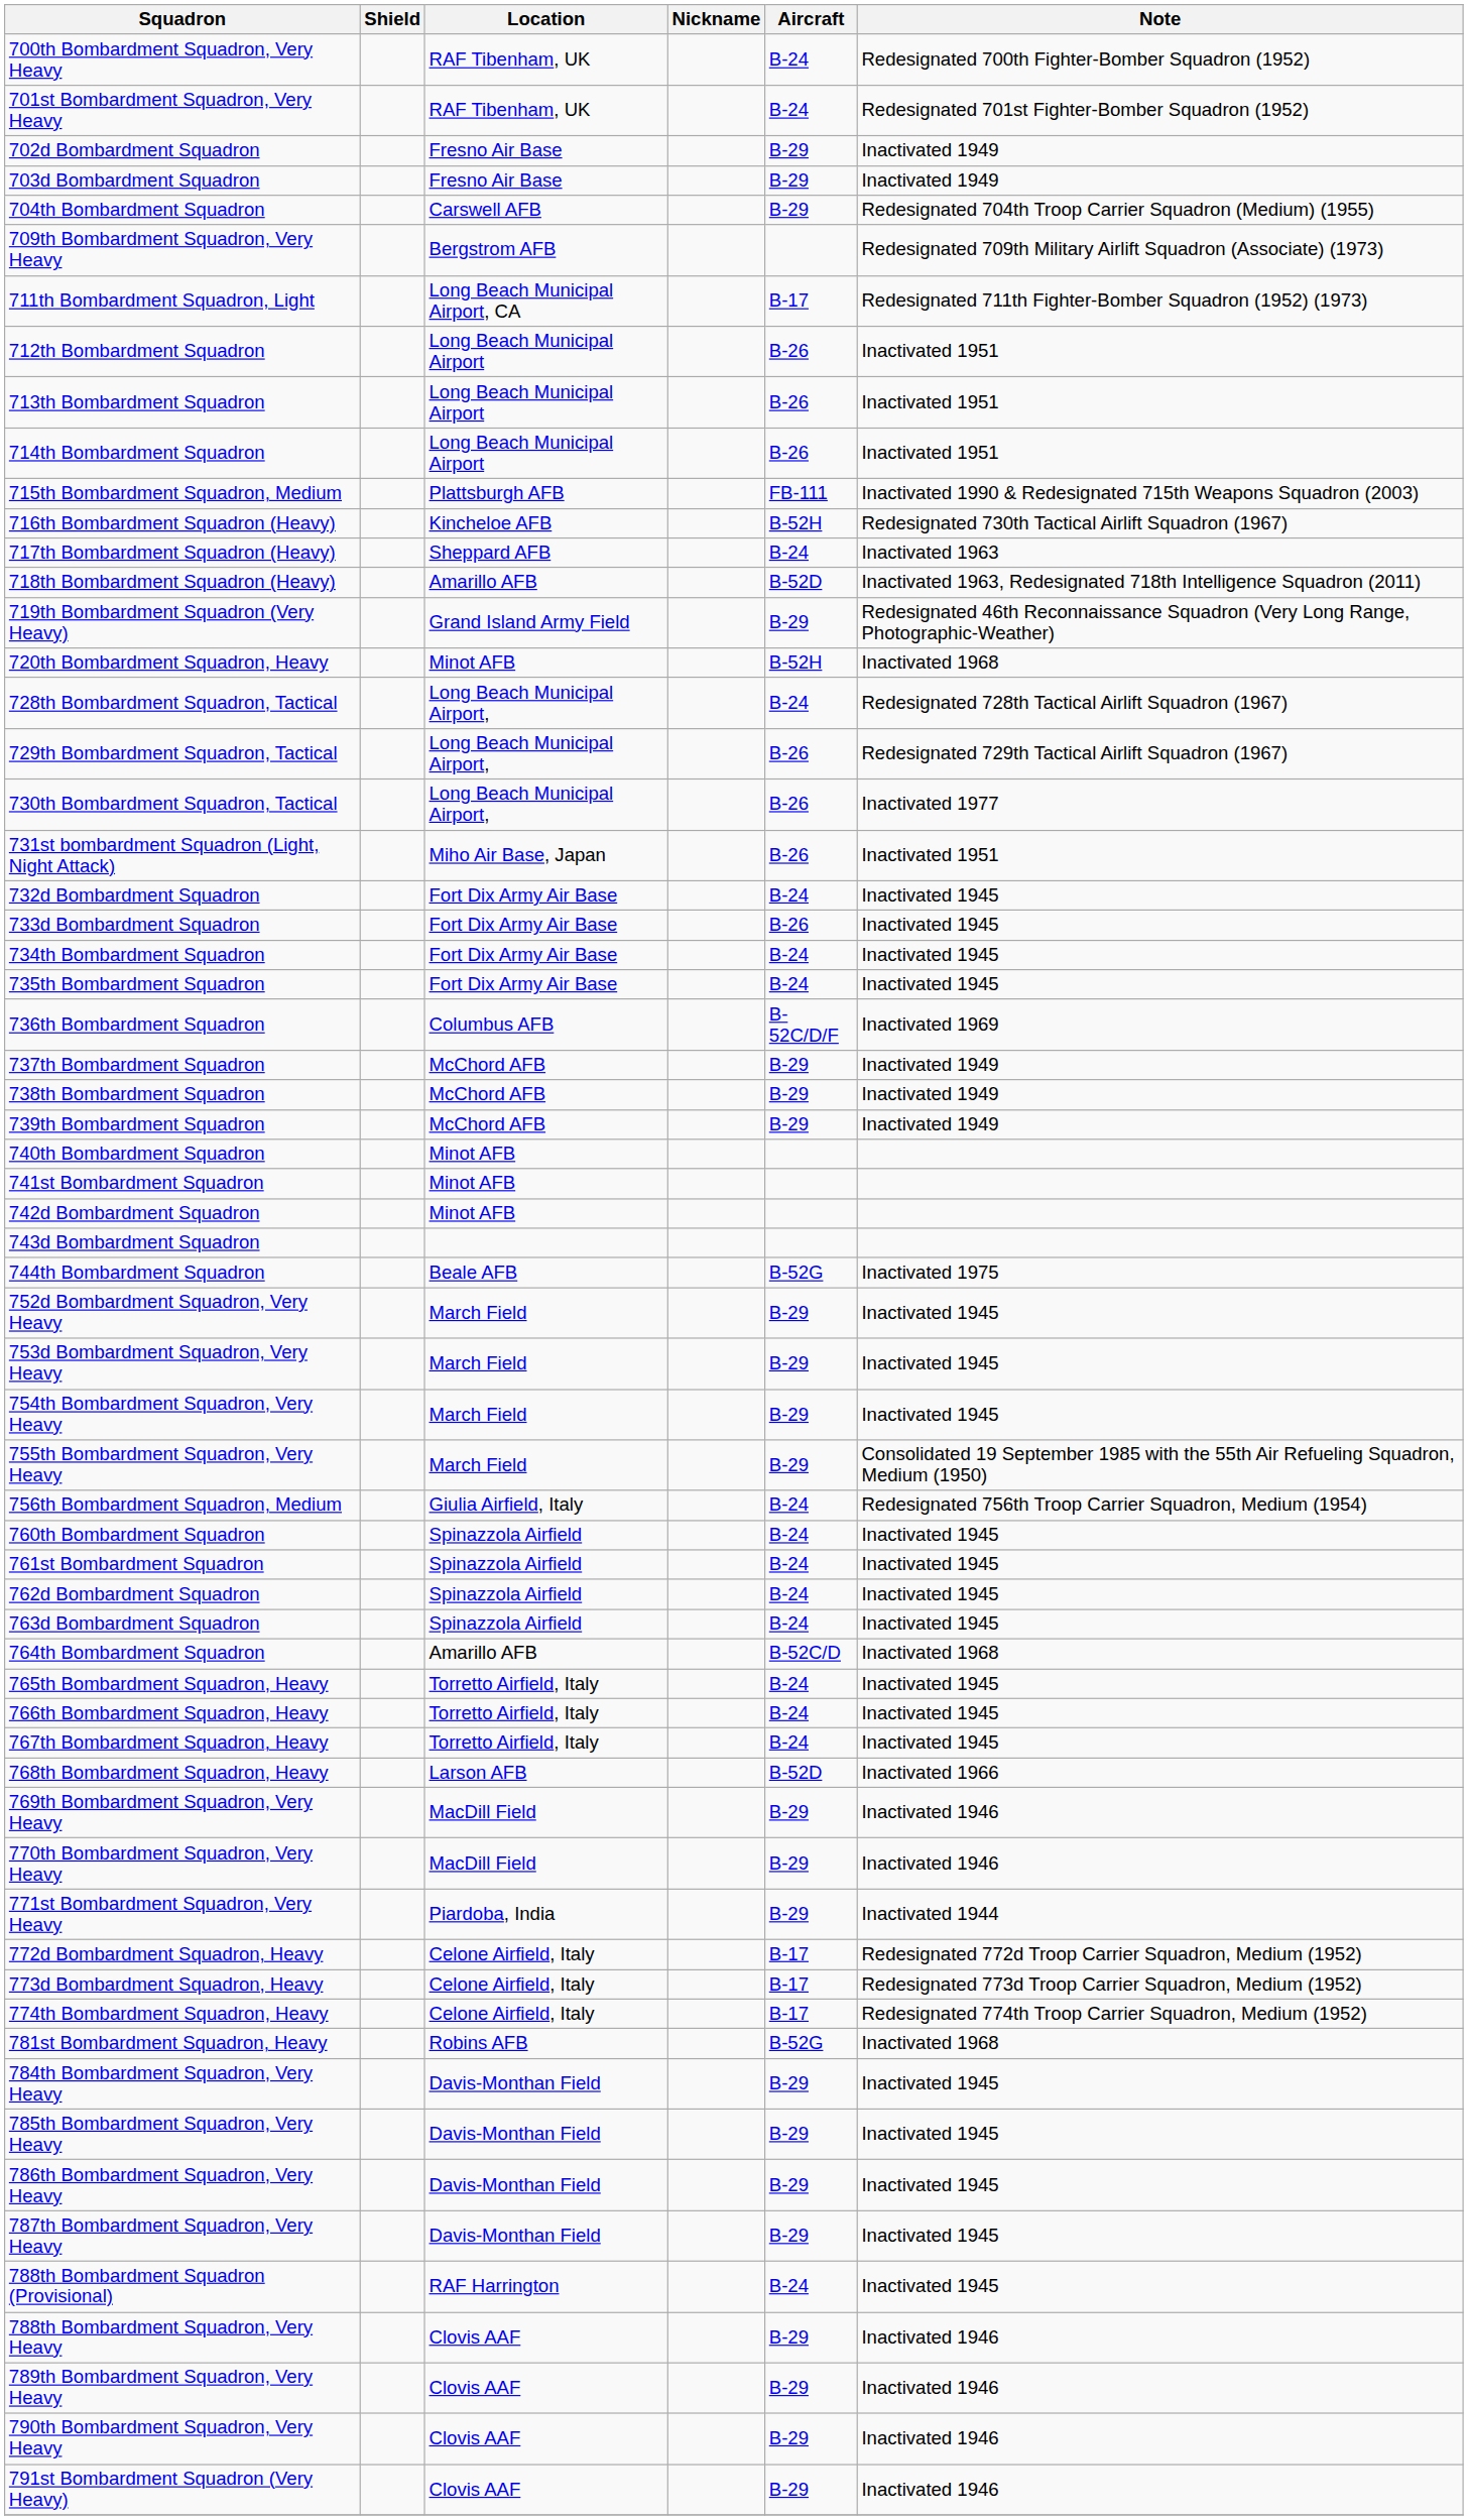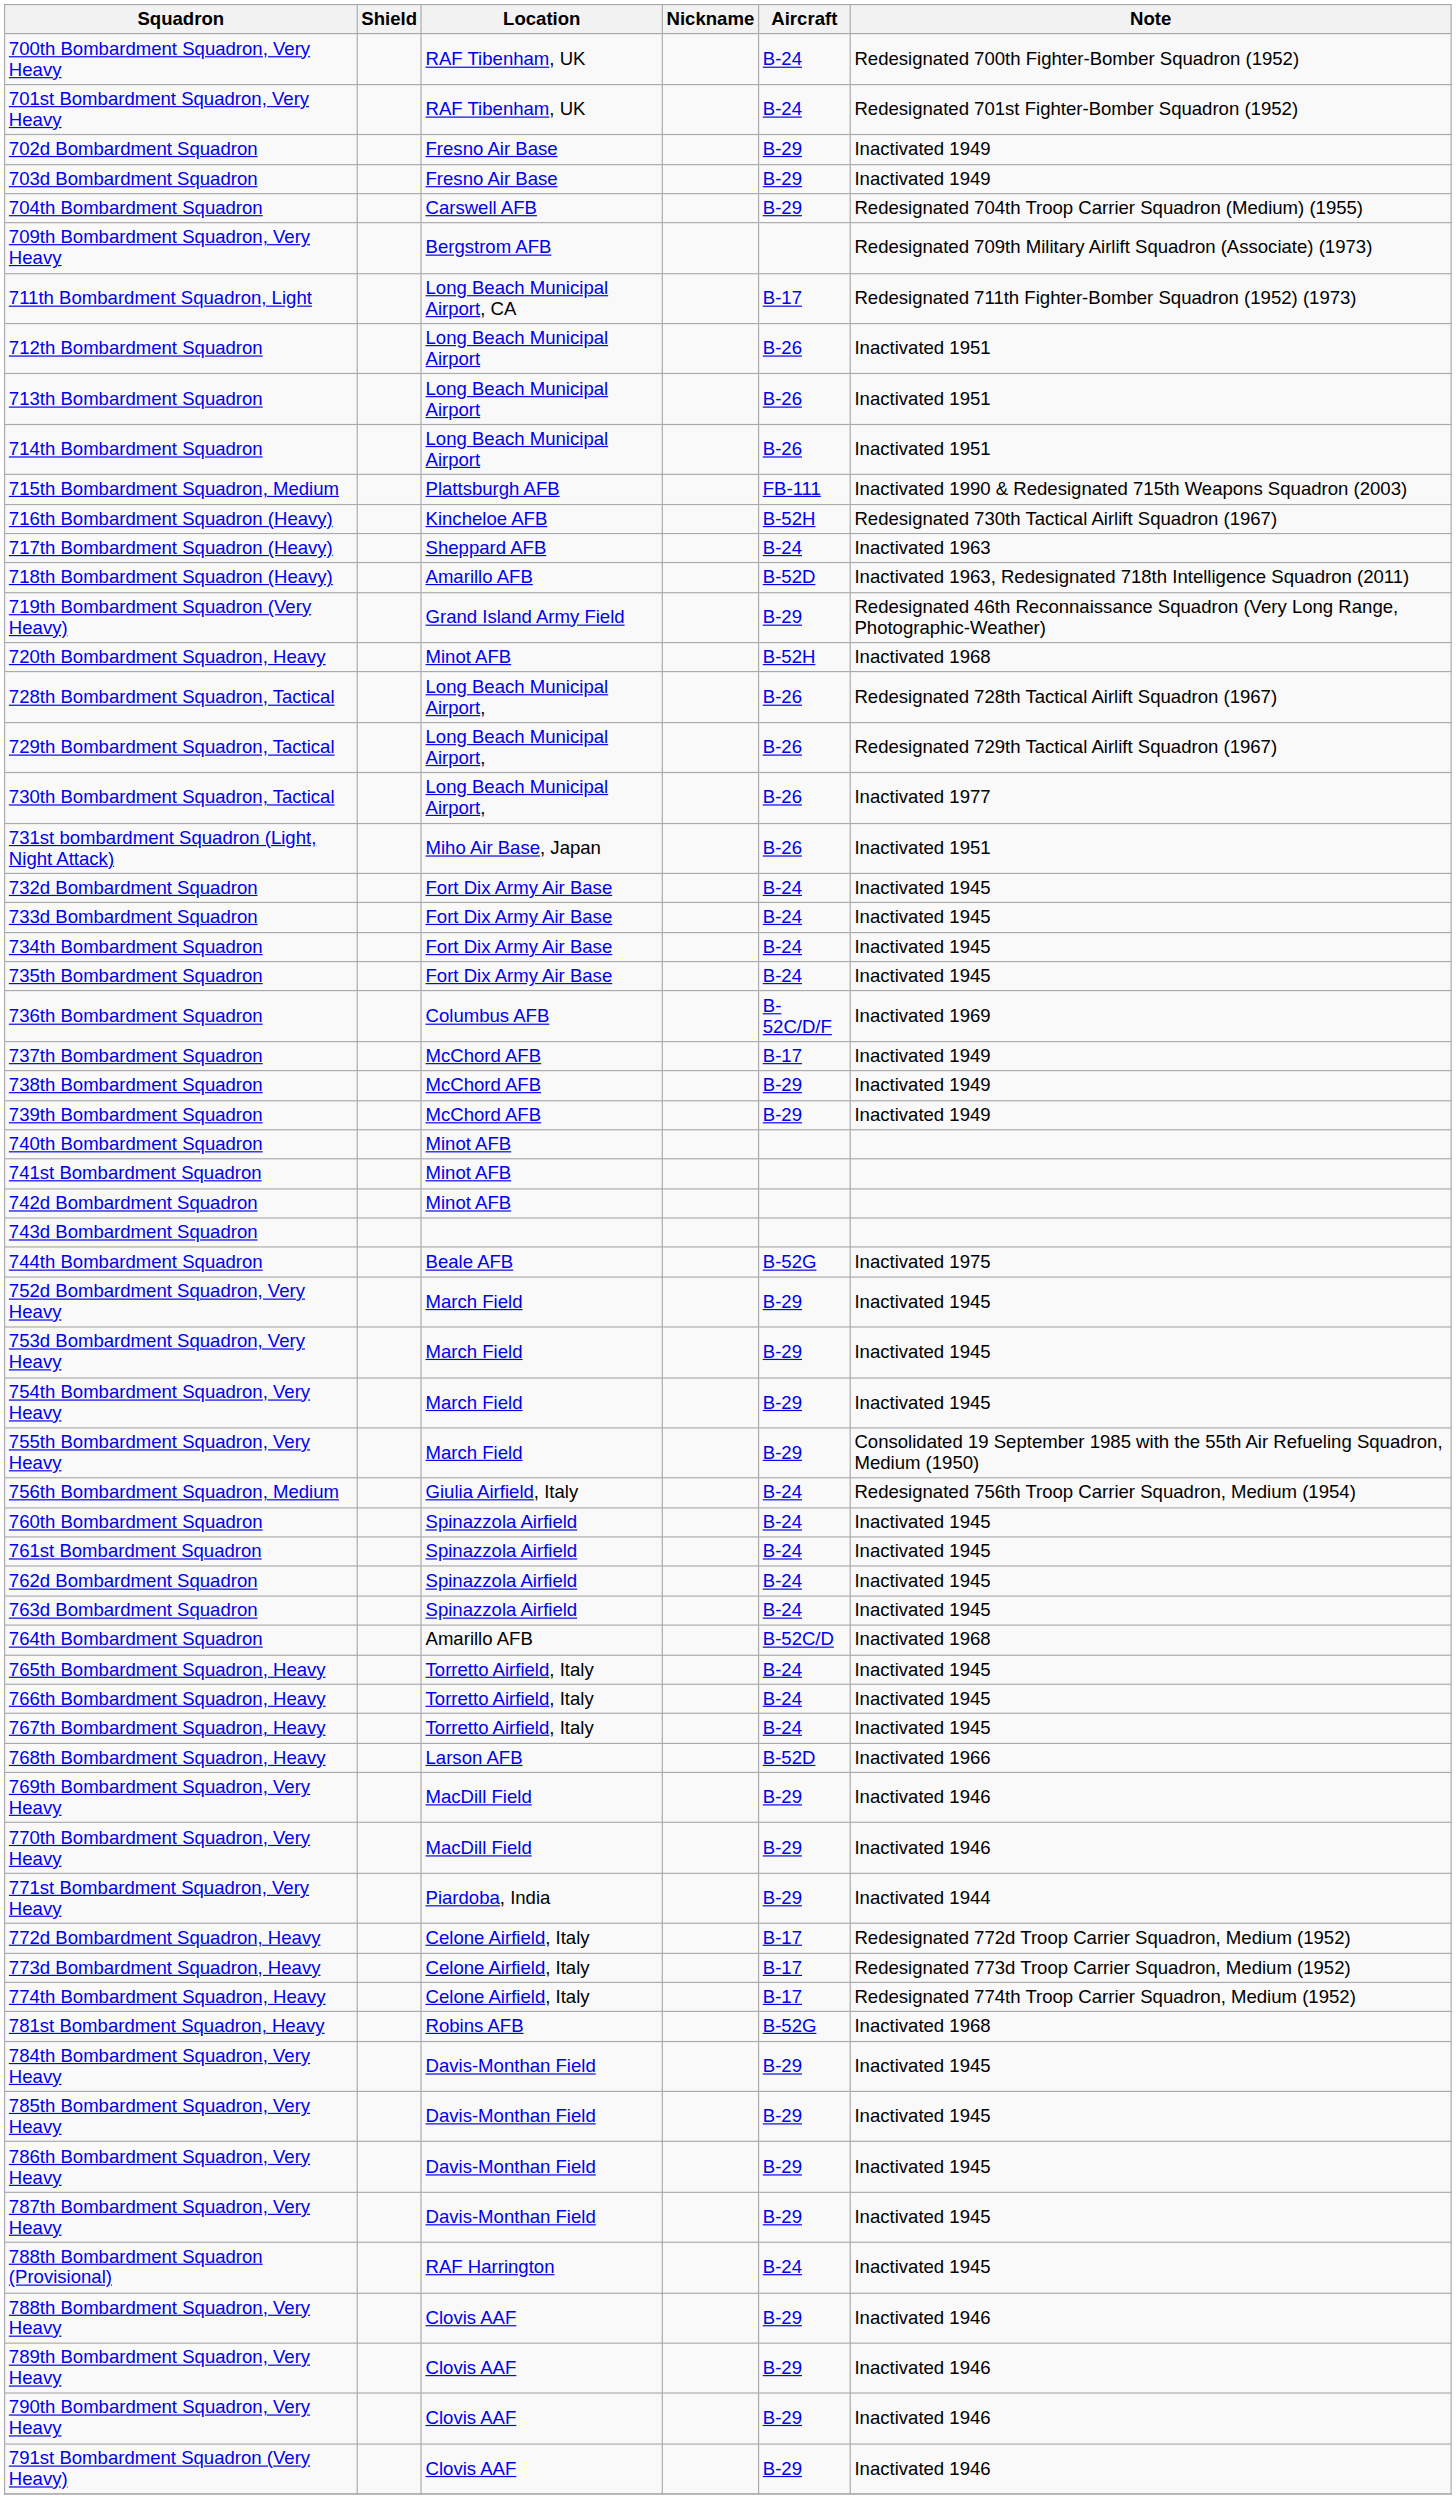728th Bombardment Squadron, Tactical | Aircraft: B-24 -> B-26
733d Bombardment Squadron | Aircraft: B-26 -> B-24
737th Bombardment Squadron | Aircraft: B-29 -> B-17
